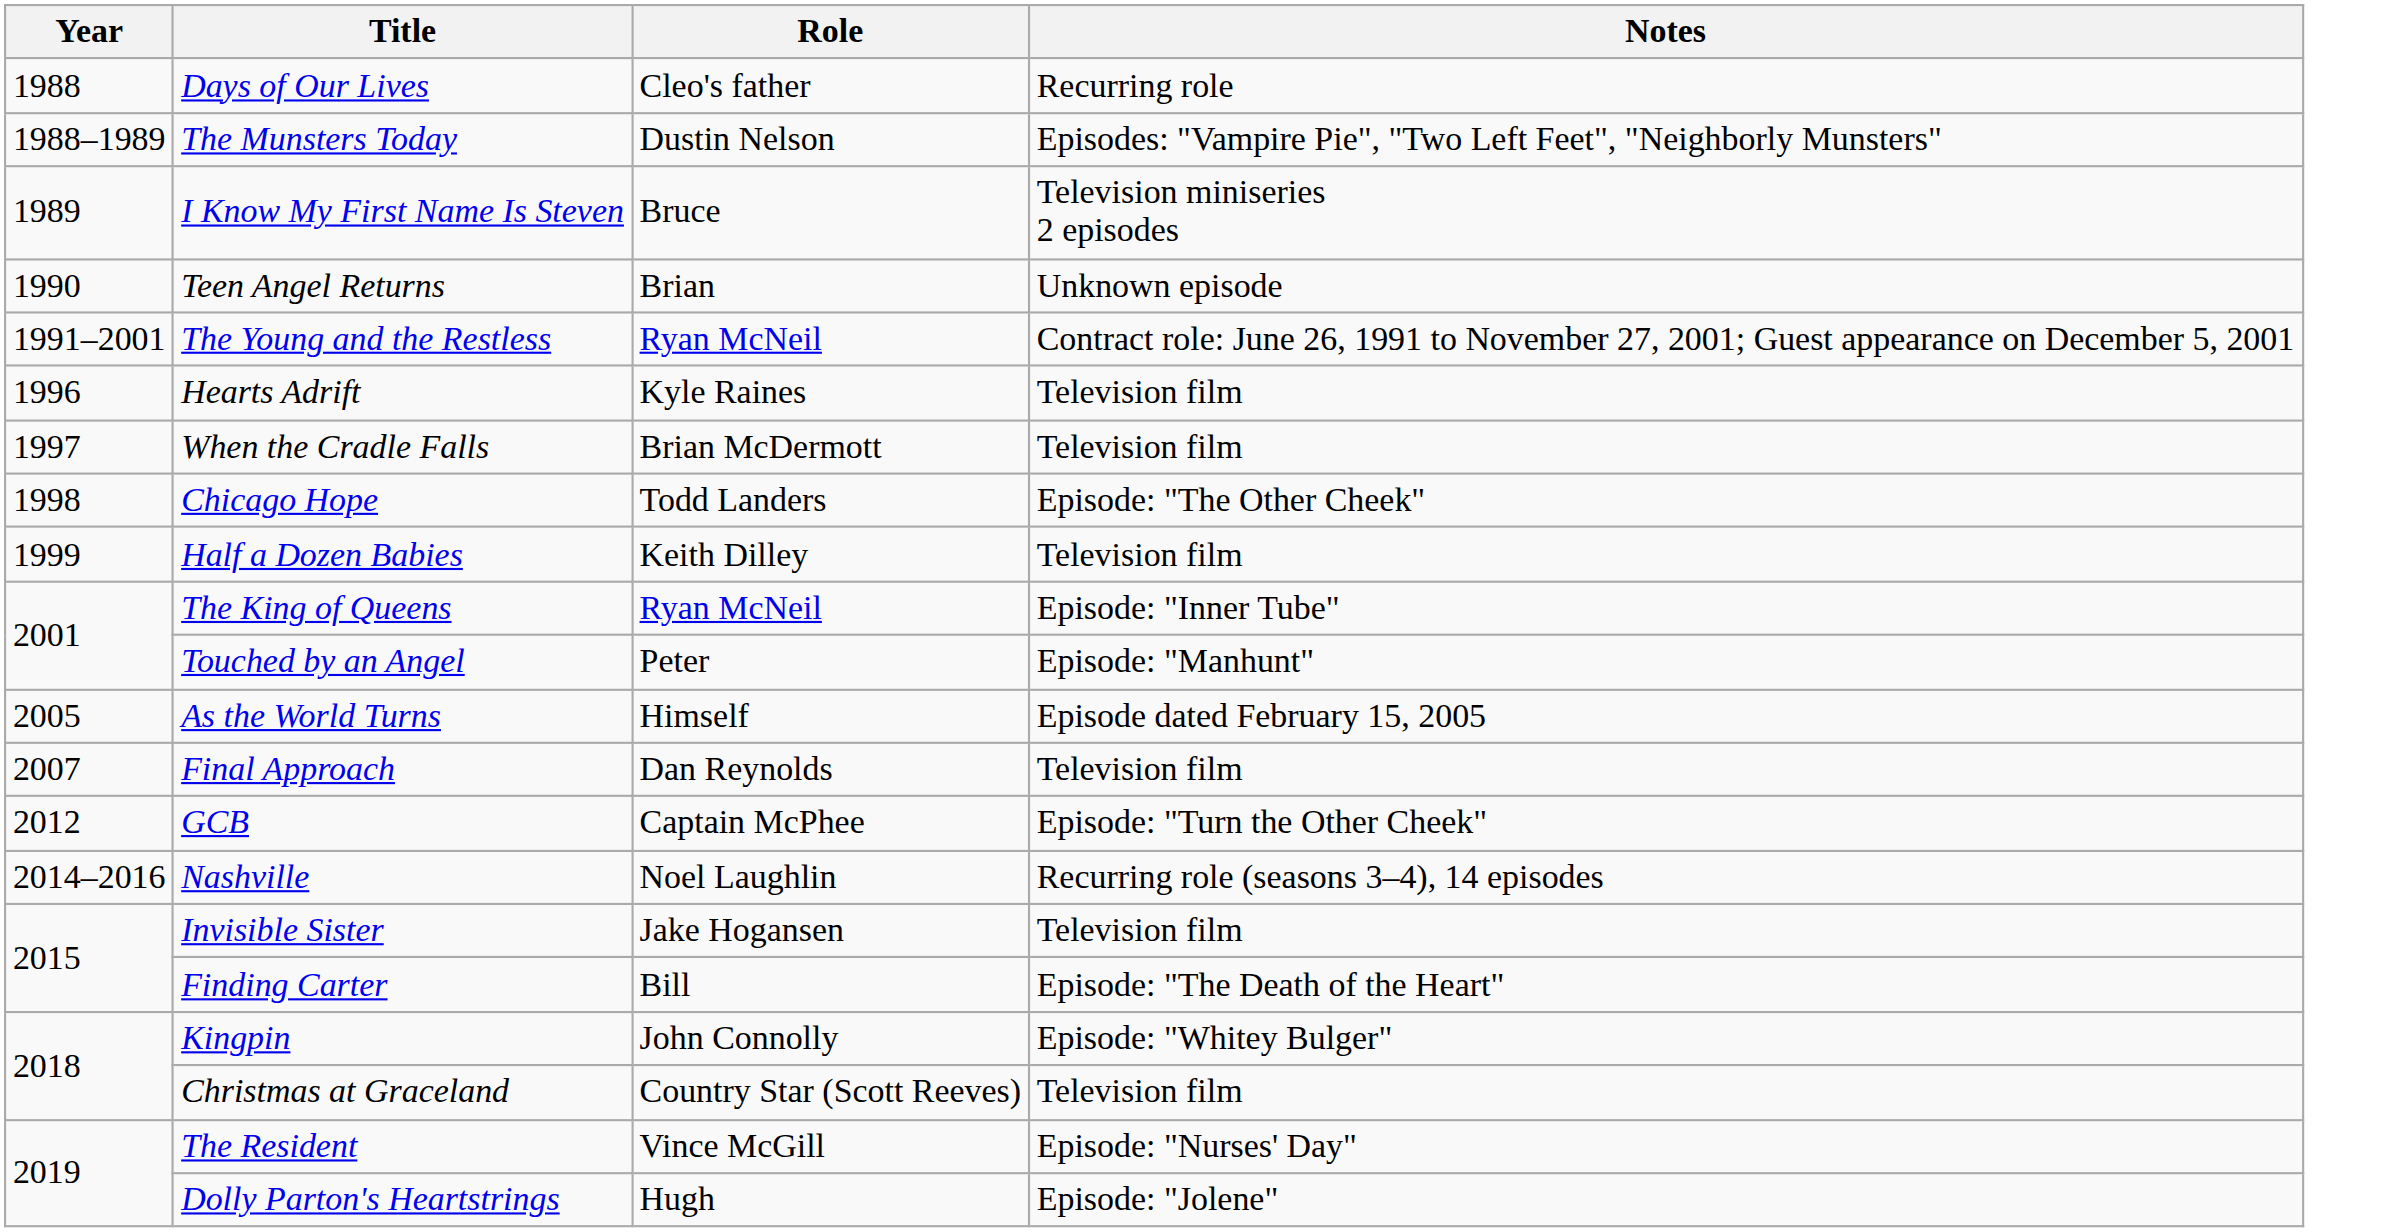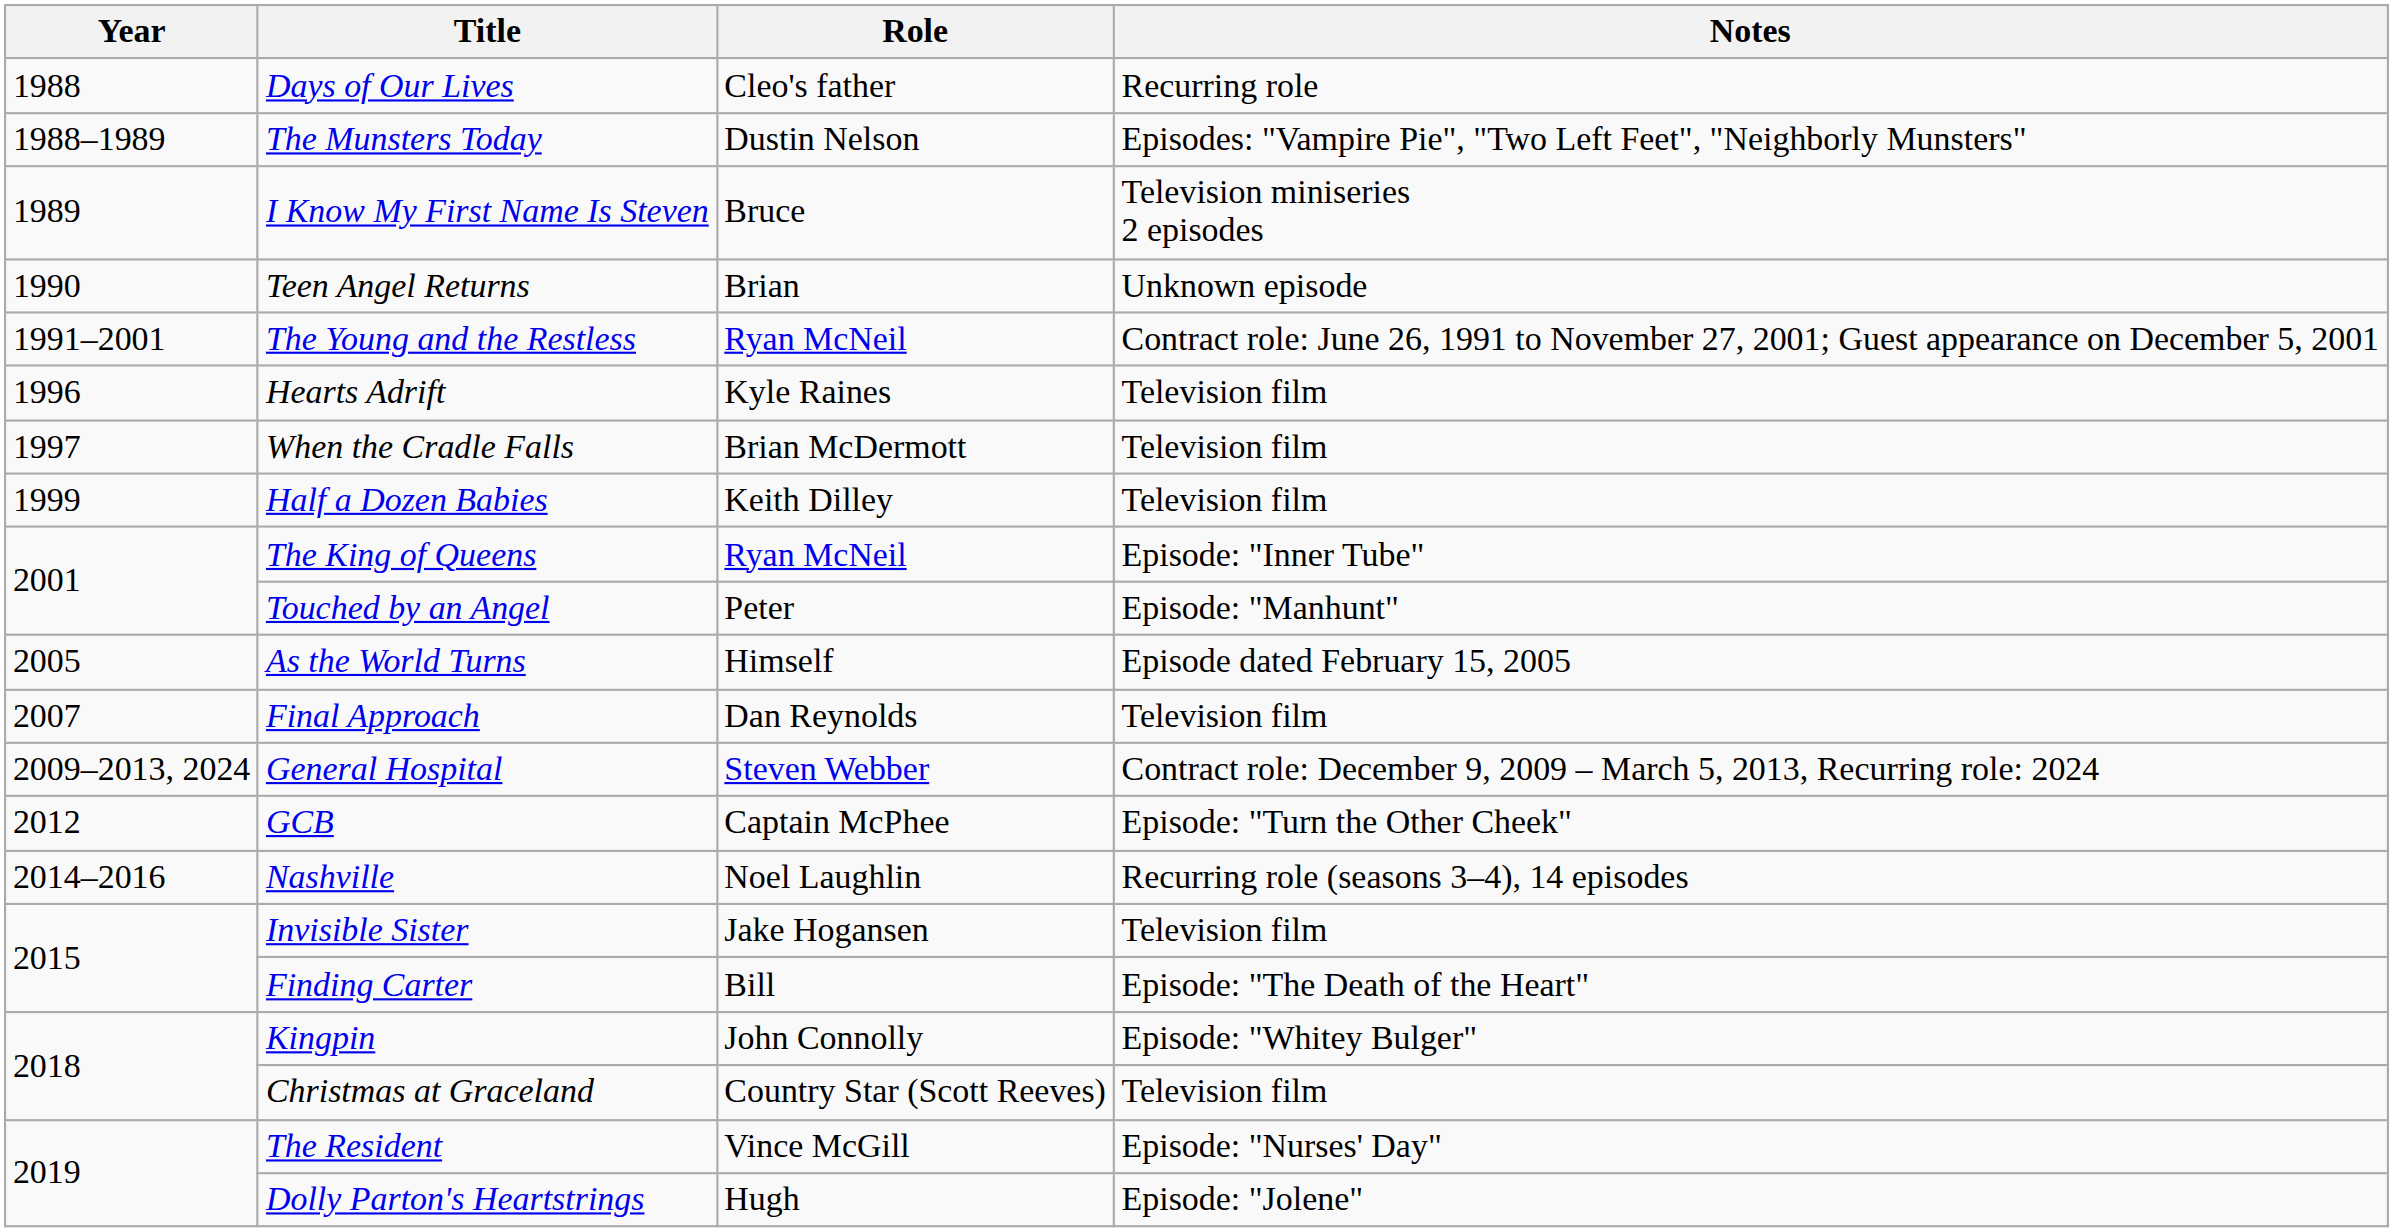- row: 1998 | Chicago Hope | Todd Landers | Episode: "The Other Cheek"
+ row: 2009–2013, 2024 | General Hospital | Steven Webber | Contract role: December 9, 2009 – March 5, 2013, Recurring role: 2024
